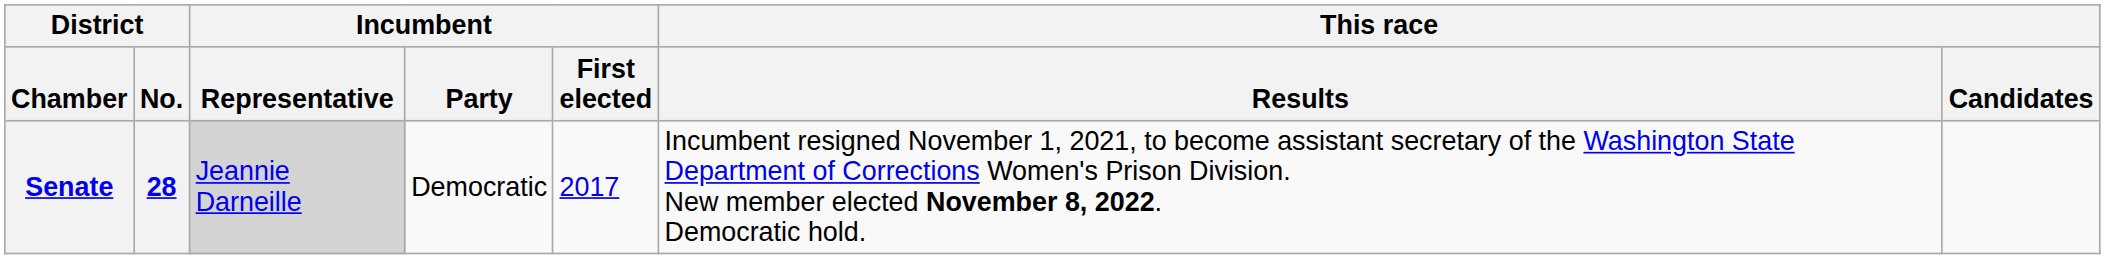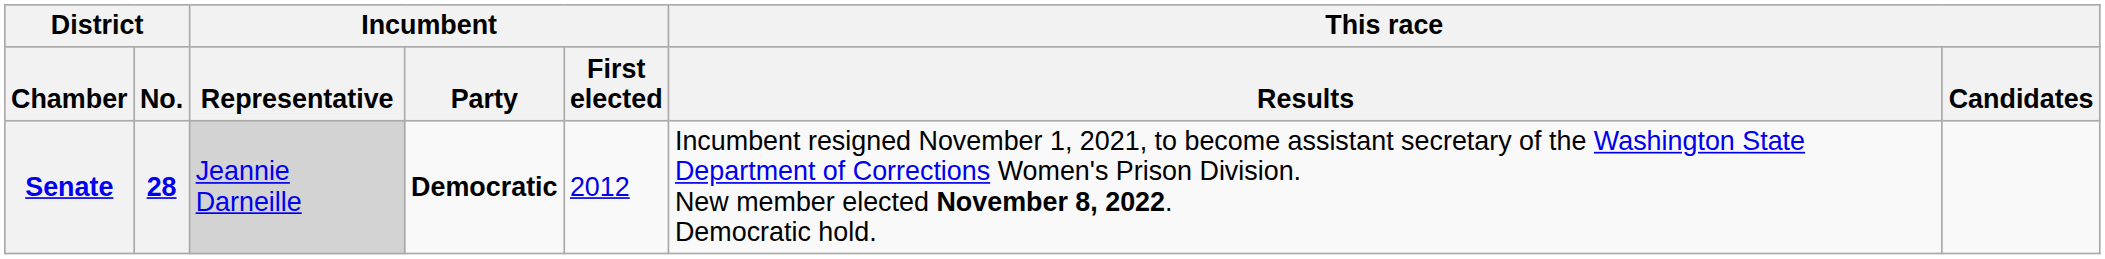Senate | Incumbent / Party: normal -> bold
Senate | Incumbent / First elected: 2017 -> 2012
